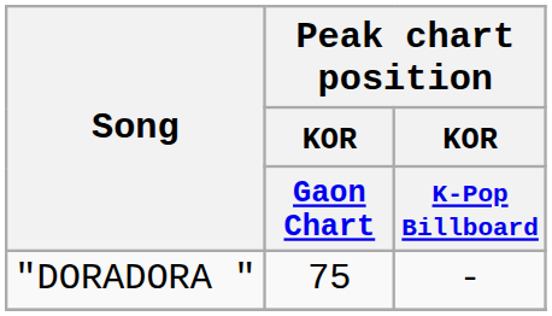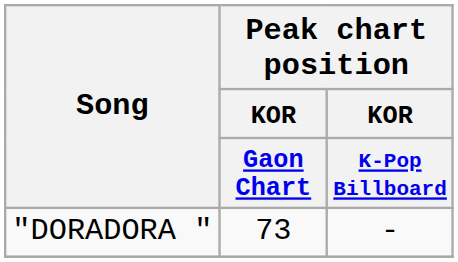"DORADORA " | Peak chart position / KOR / Gaon Chart: 75 -> 73
